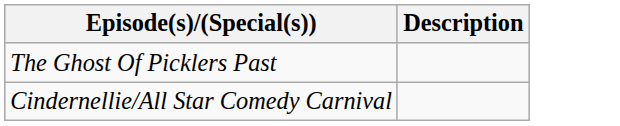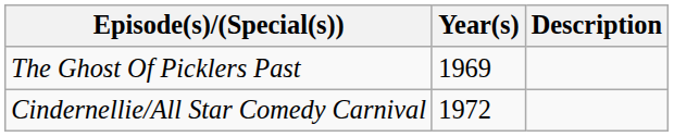+ column: Year(s) | 1969 | 1972
